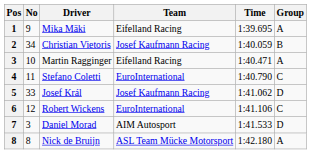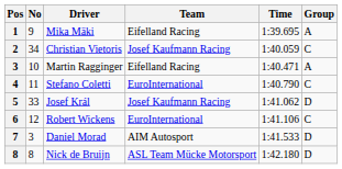Christian Vietoris | Group: B -> C
Nick de Bruijn | Group: A -> D
